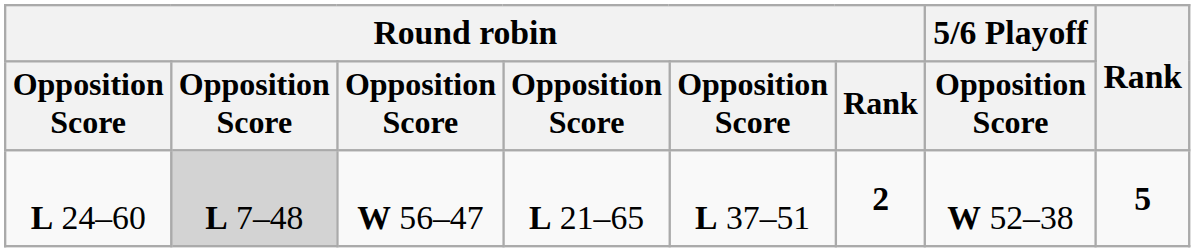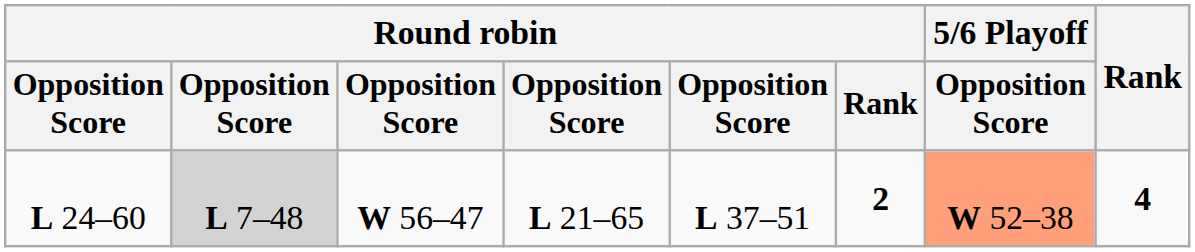L 24–60 | 5/6 Playoff / Opposition Score: no background -> lightsalmon background
L 24–60 | Rank: 5 -> 4
